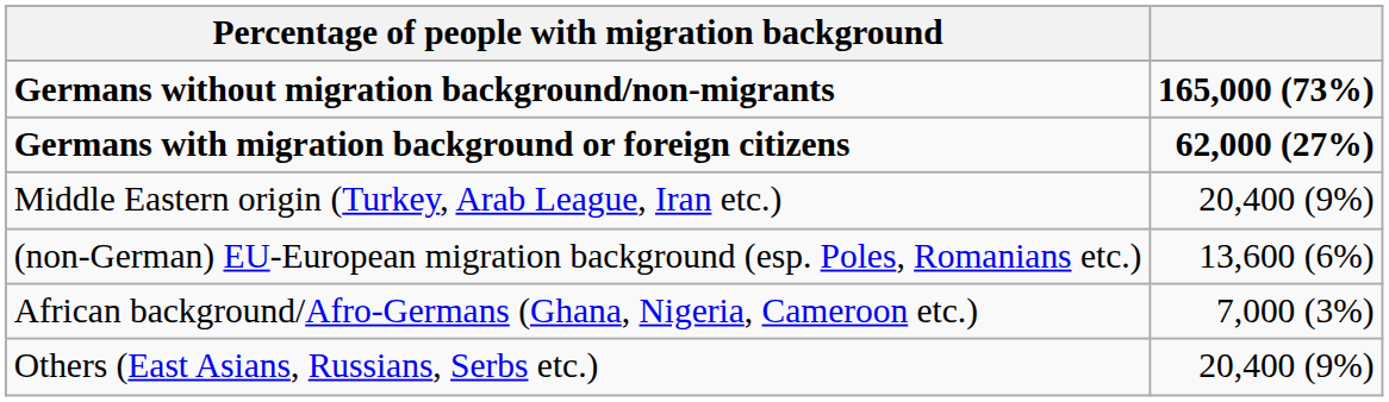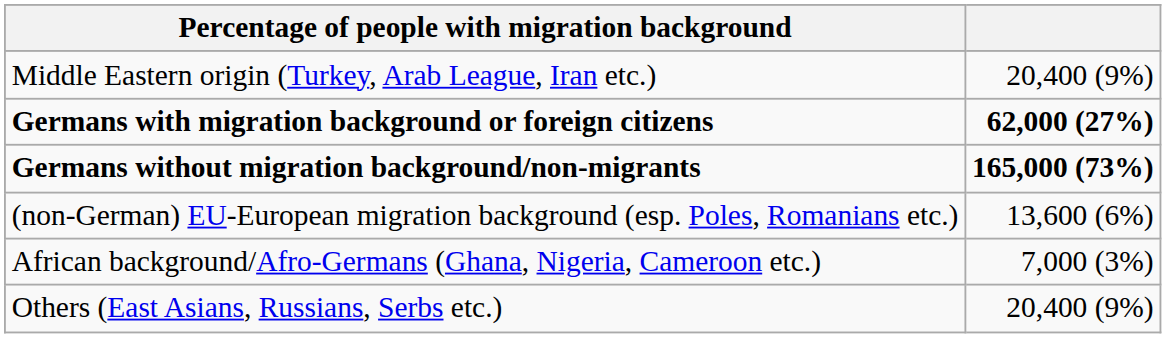rows swapped: Germans without migration background/non-migrants <-> Middle Eastern origin (Turkey, Arab League, Iran etc.)
